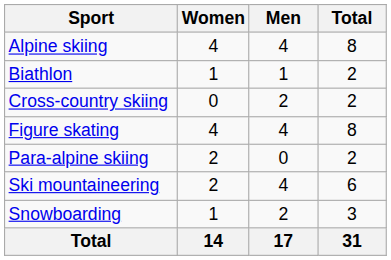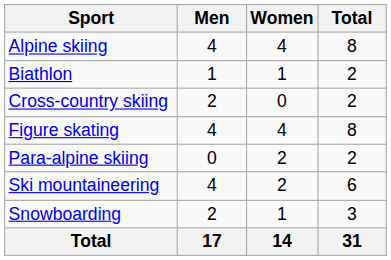columns swapped: Men <-> Women
